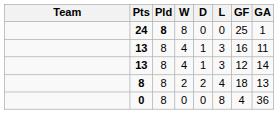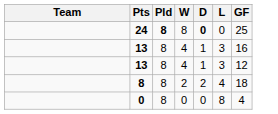- column: GA | 1 | 11 | 14 | 13 | 36
24 | D: normal -> bold
